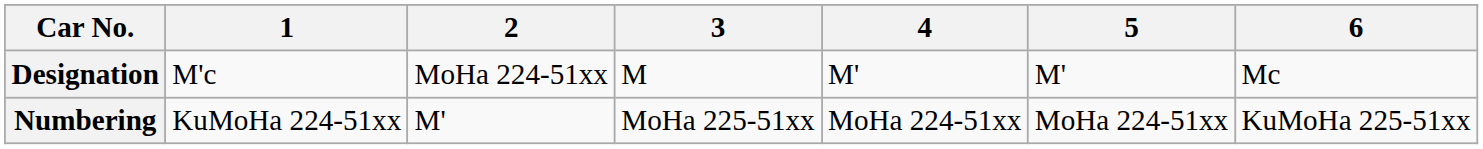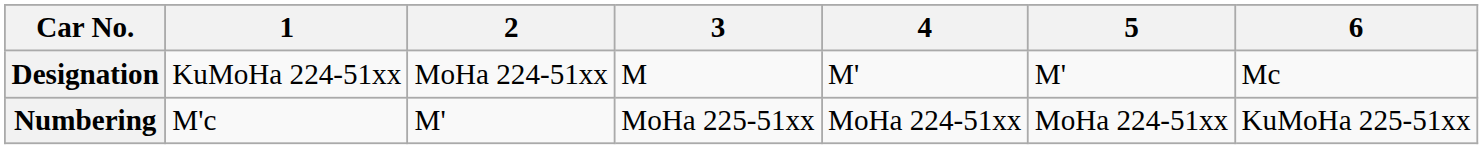Designation | 1: M'c -> KuMoHa 224-51xx
Numbering | 1: KuMoHa 224-51xx -> M'c
